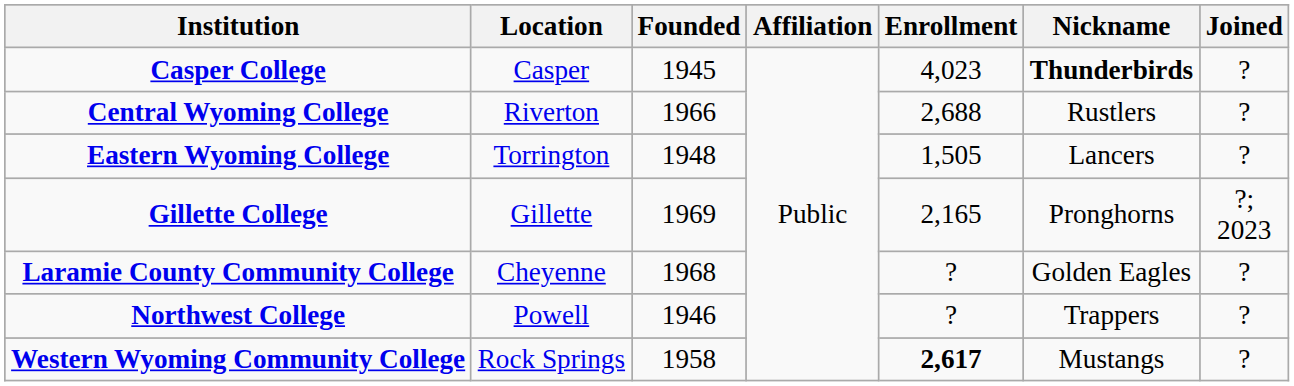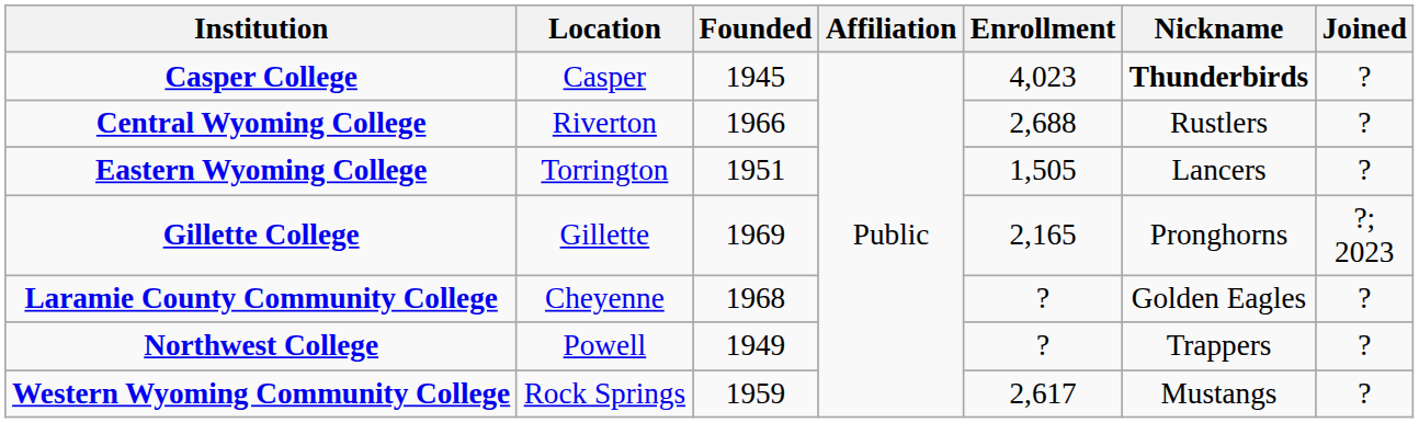Eastern Wyoming College | Founded: 1948 -> 1951
Northwest College | Founded: 1946 -> 1949
Western Wyoming Community College | Founded: 1958 -> 1959
Western Wyoming Community College | Enrollment: bold -> normal
